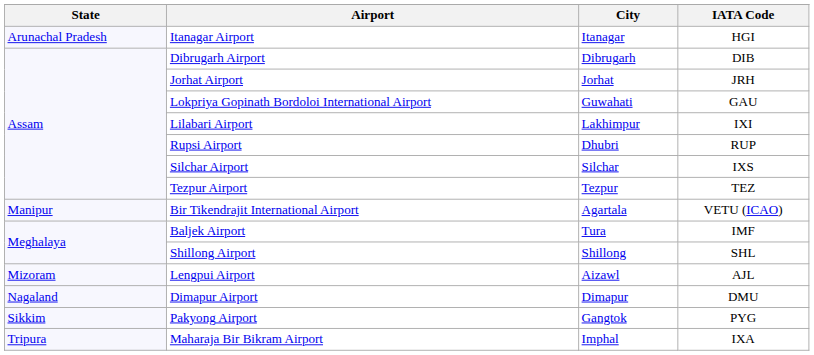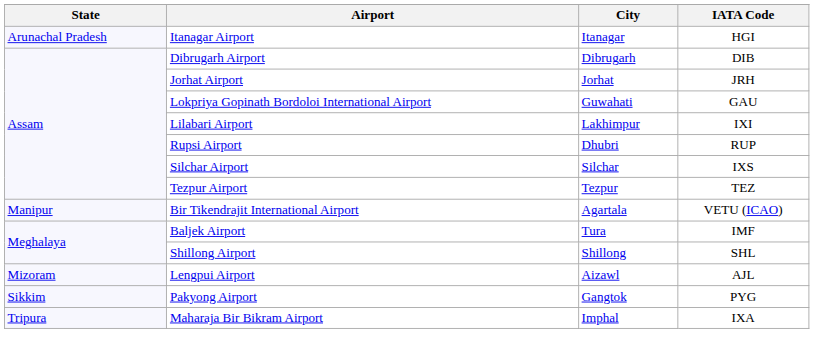- row: Nagaland | Dimapur Airport | Dimapur | DMU
